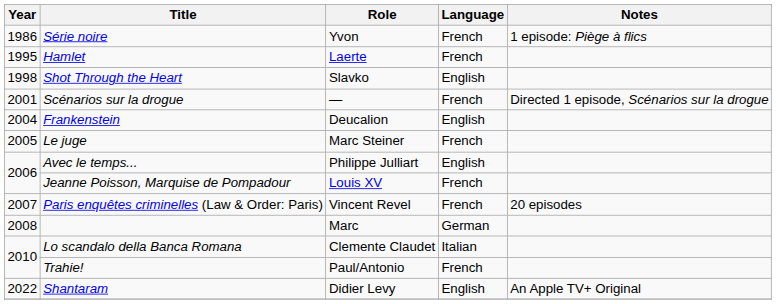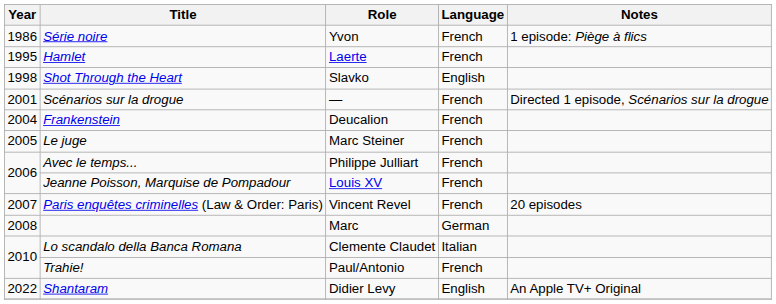Frankenstein | Language: English -> French
Avec le temps... | Language: English -> French
